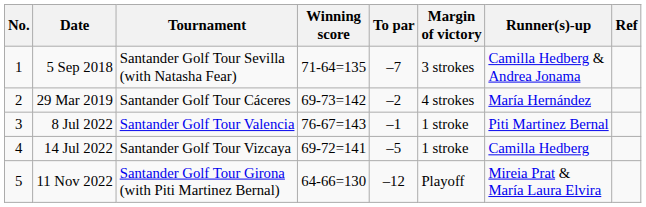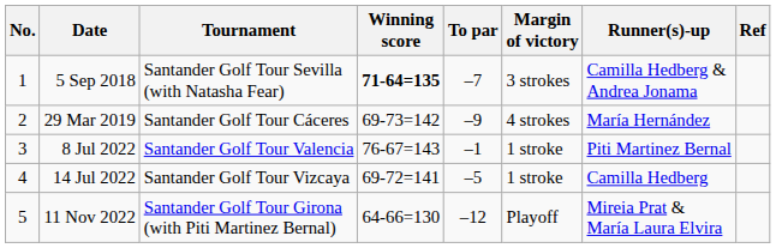5 Sep 2018 | Winning score: normal -> bold
29 Mar 2019 | To par: –2 -> –9
